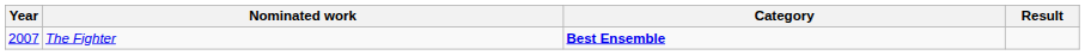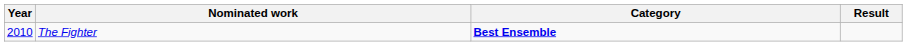The Fighter | Year: 2007 -> 2010
